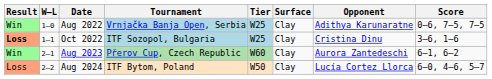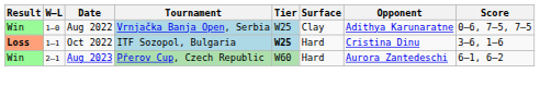Oct 2022 | Tier: normal -> bold
Oct 2022 | Surface: Clay -> Hard
Aug 2023 | Surface: Clay -> Hard
- row: Loss | 2–2 | Aug 2024 | ITF Bytom, Poland | W50 | Clay | Lucía Cortez Llorca | 6–0, 4–6, 5–7
